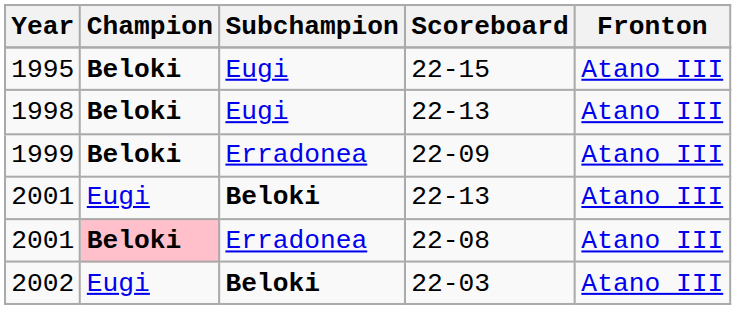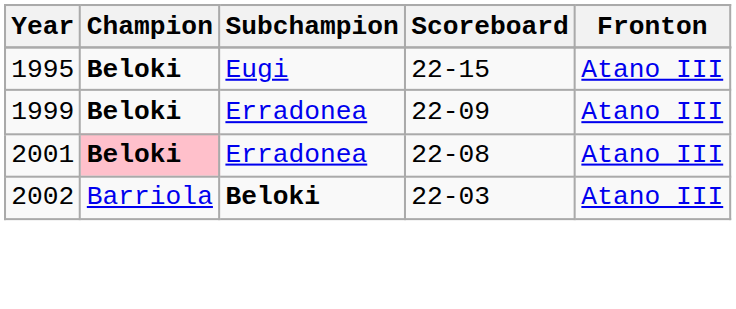- row: 1998 | Beloki | Eugi | 22-13 | Atano III
- row: 2001 | Eugi | Beloki | 22-13 | Atano III
2002 | Champion: Eugi -> Barriola
